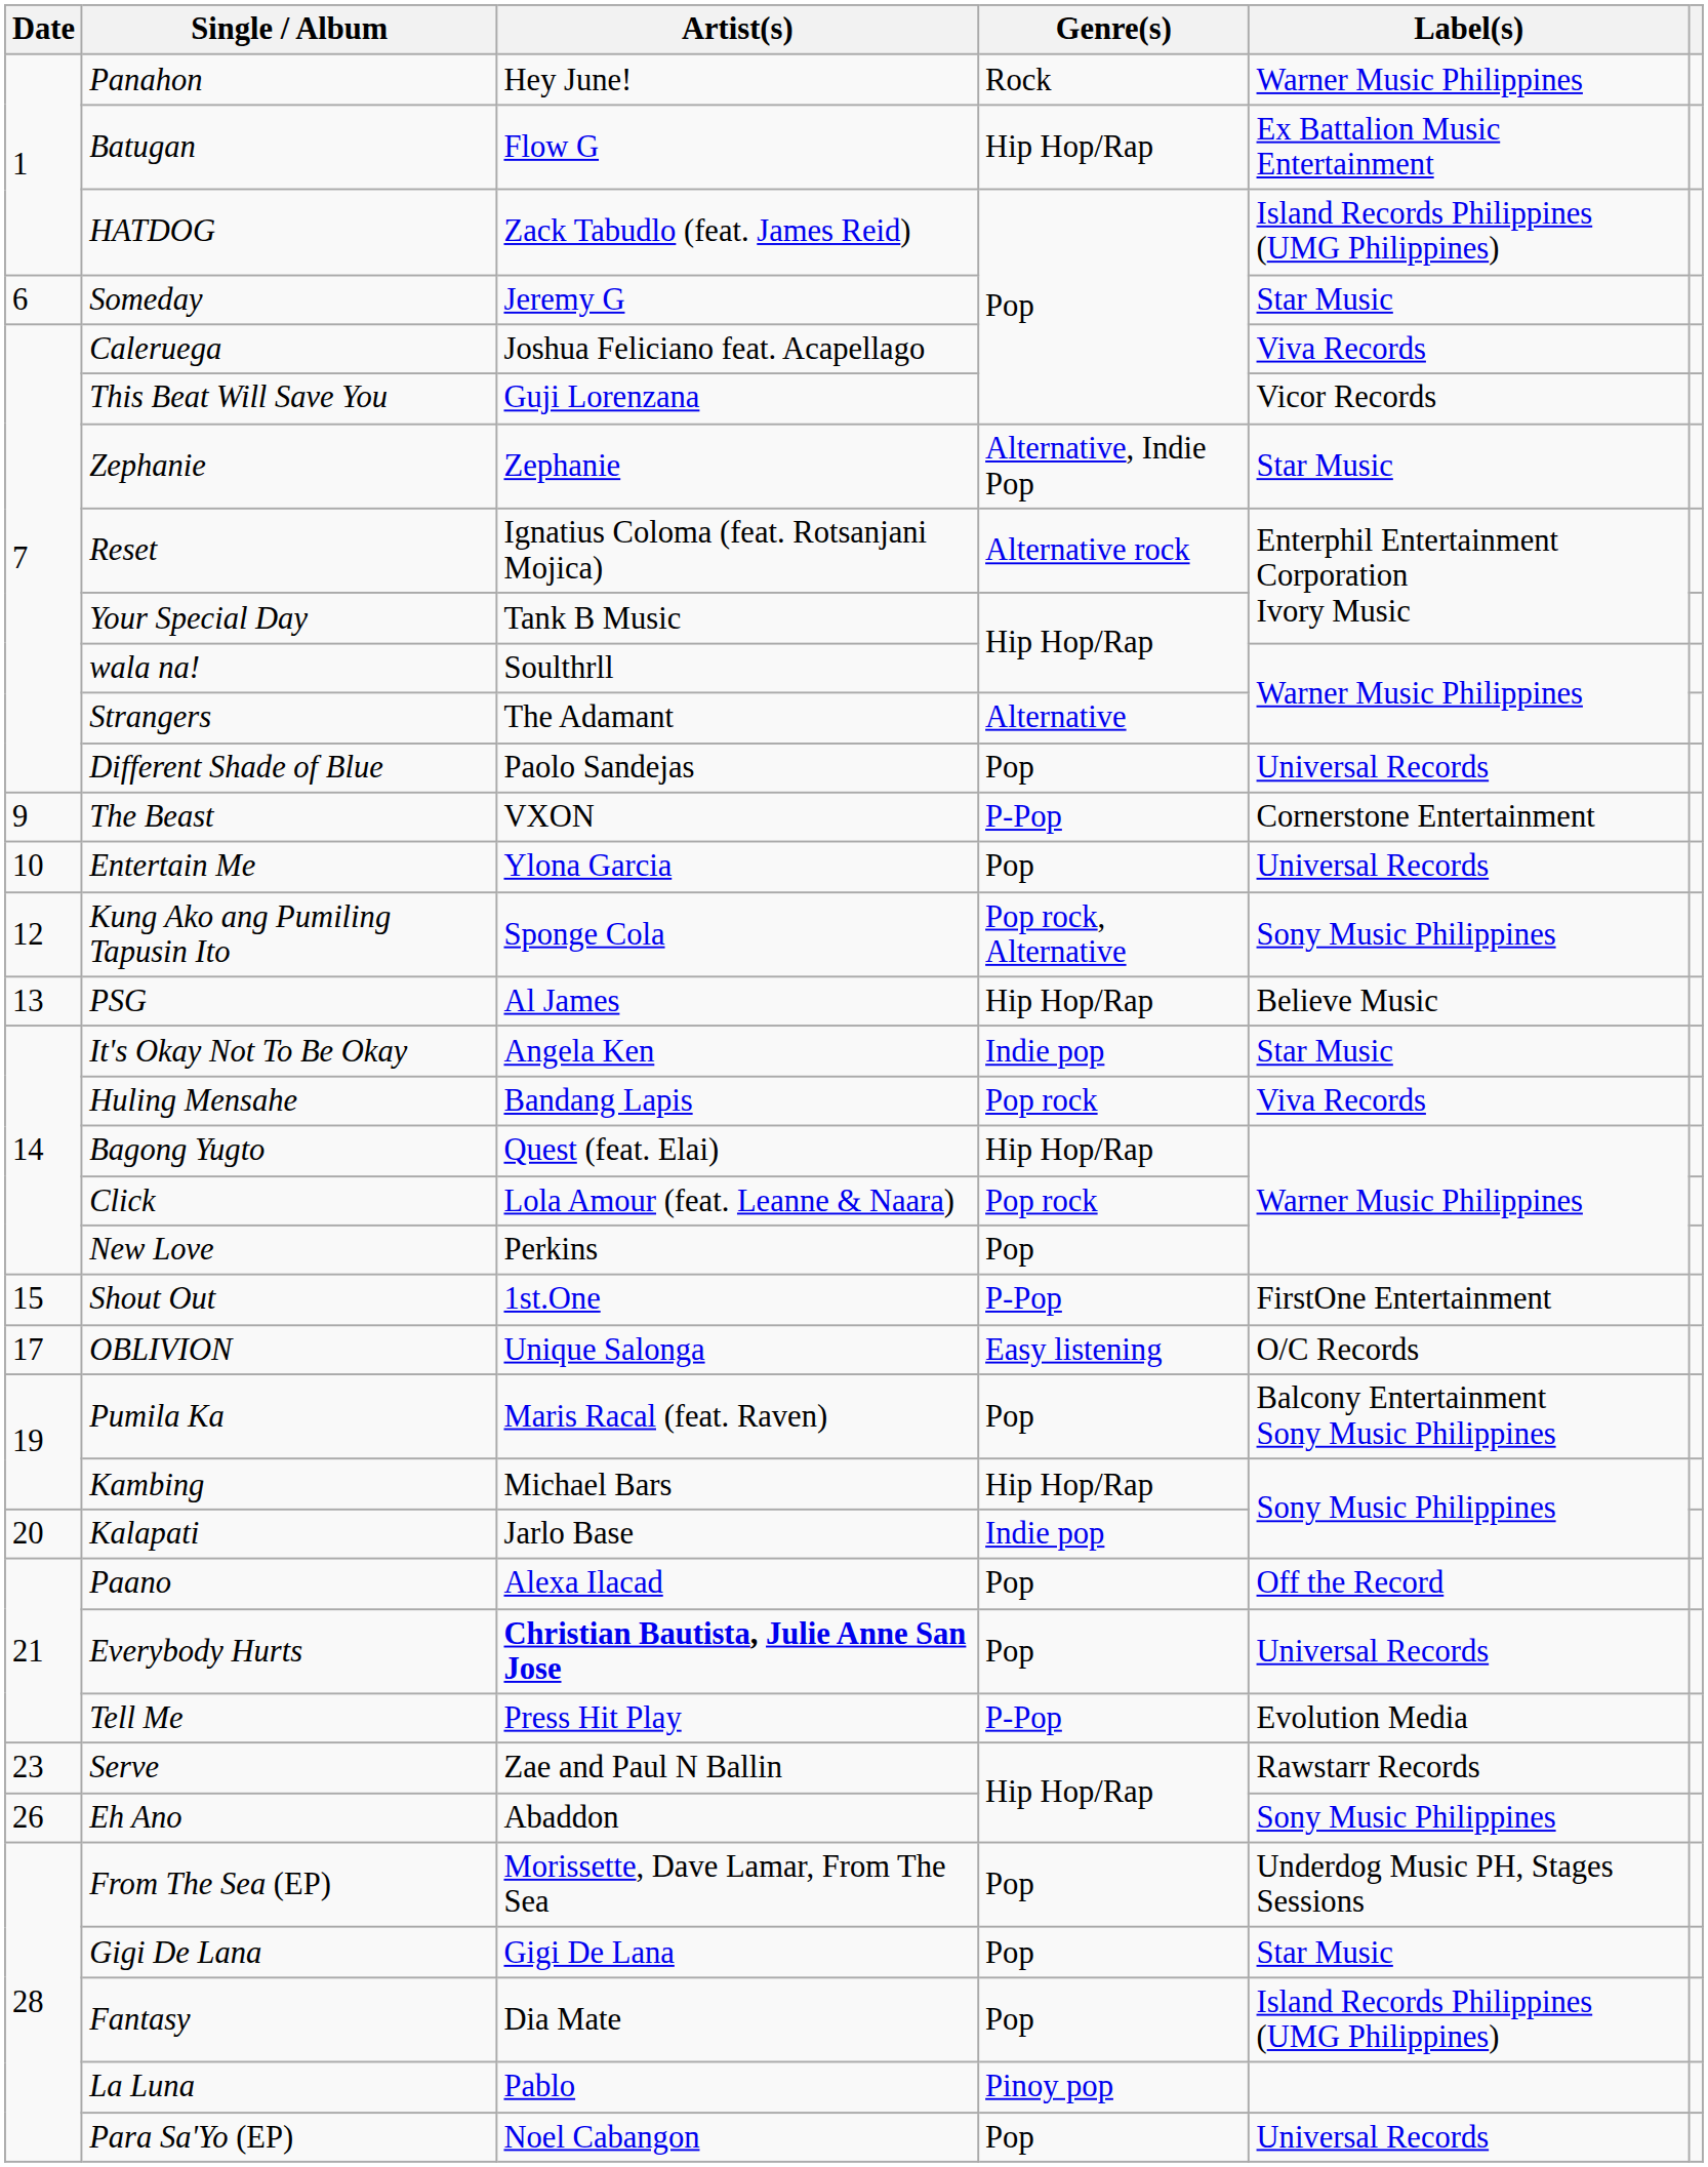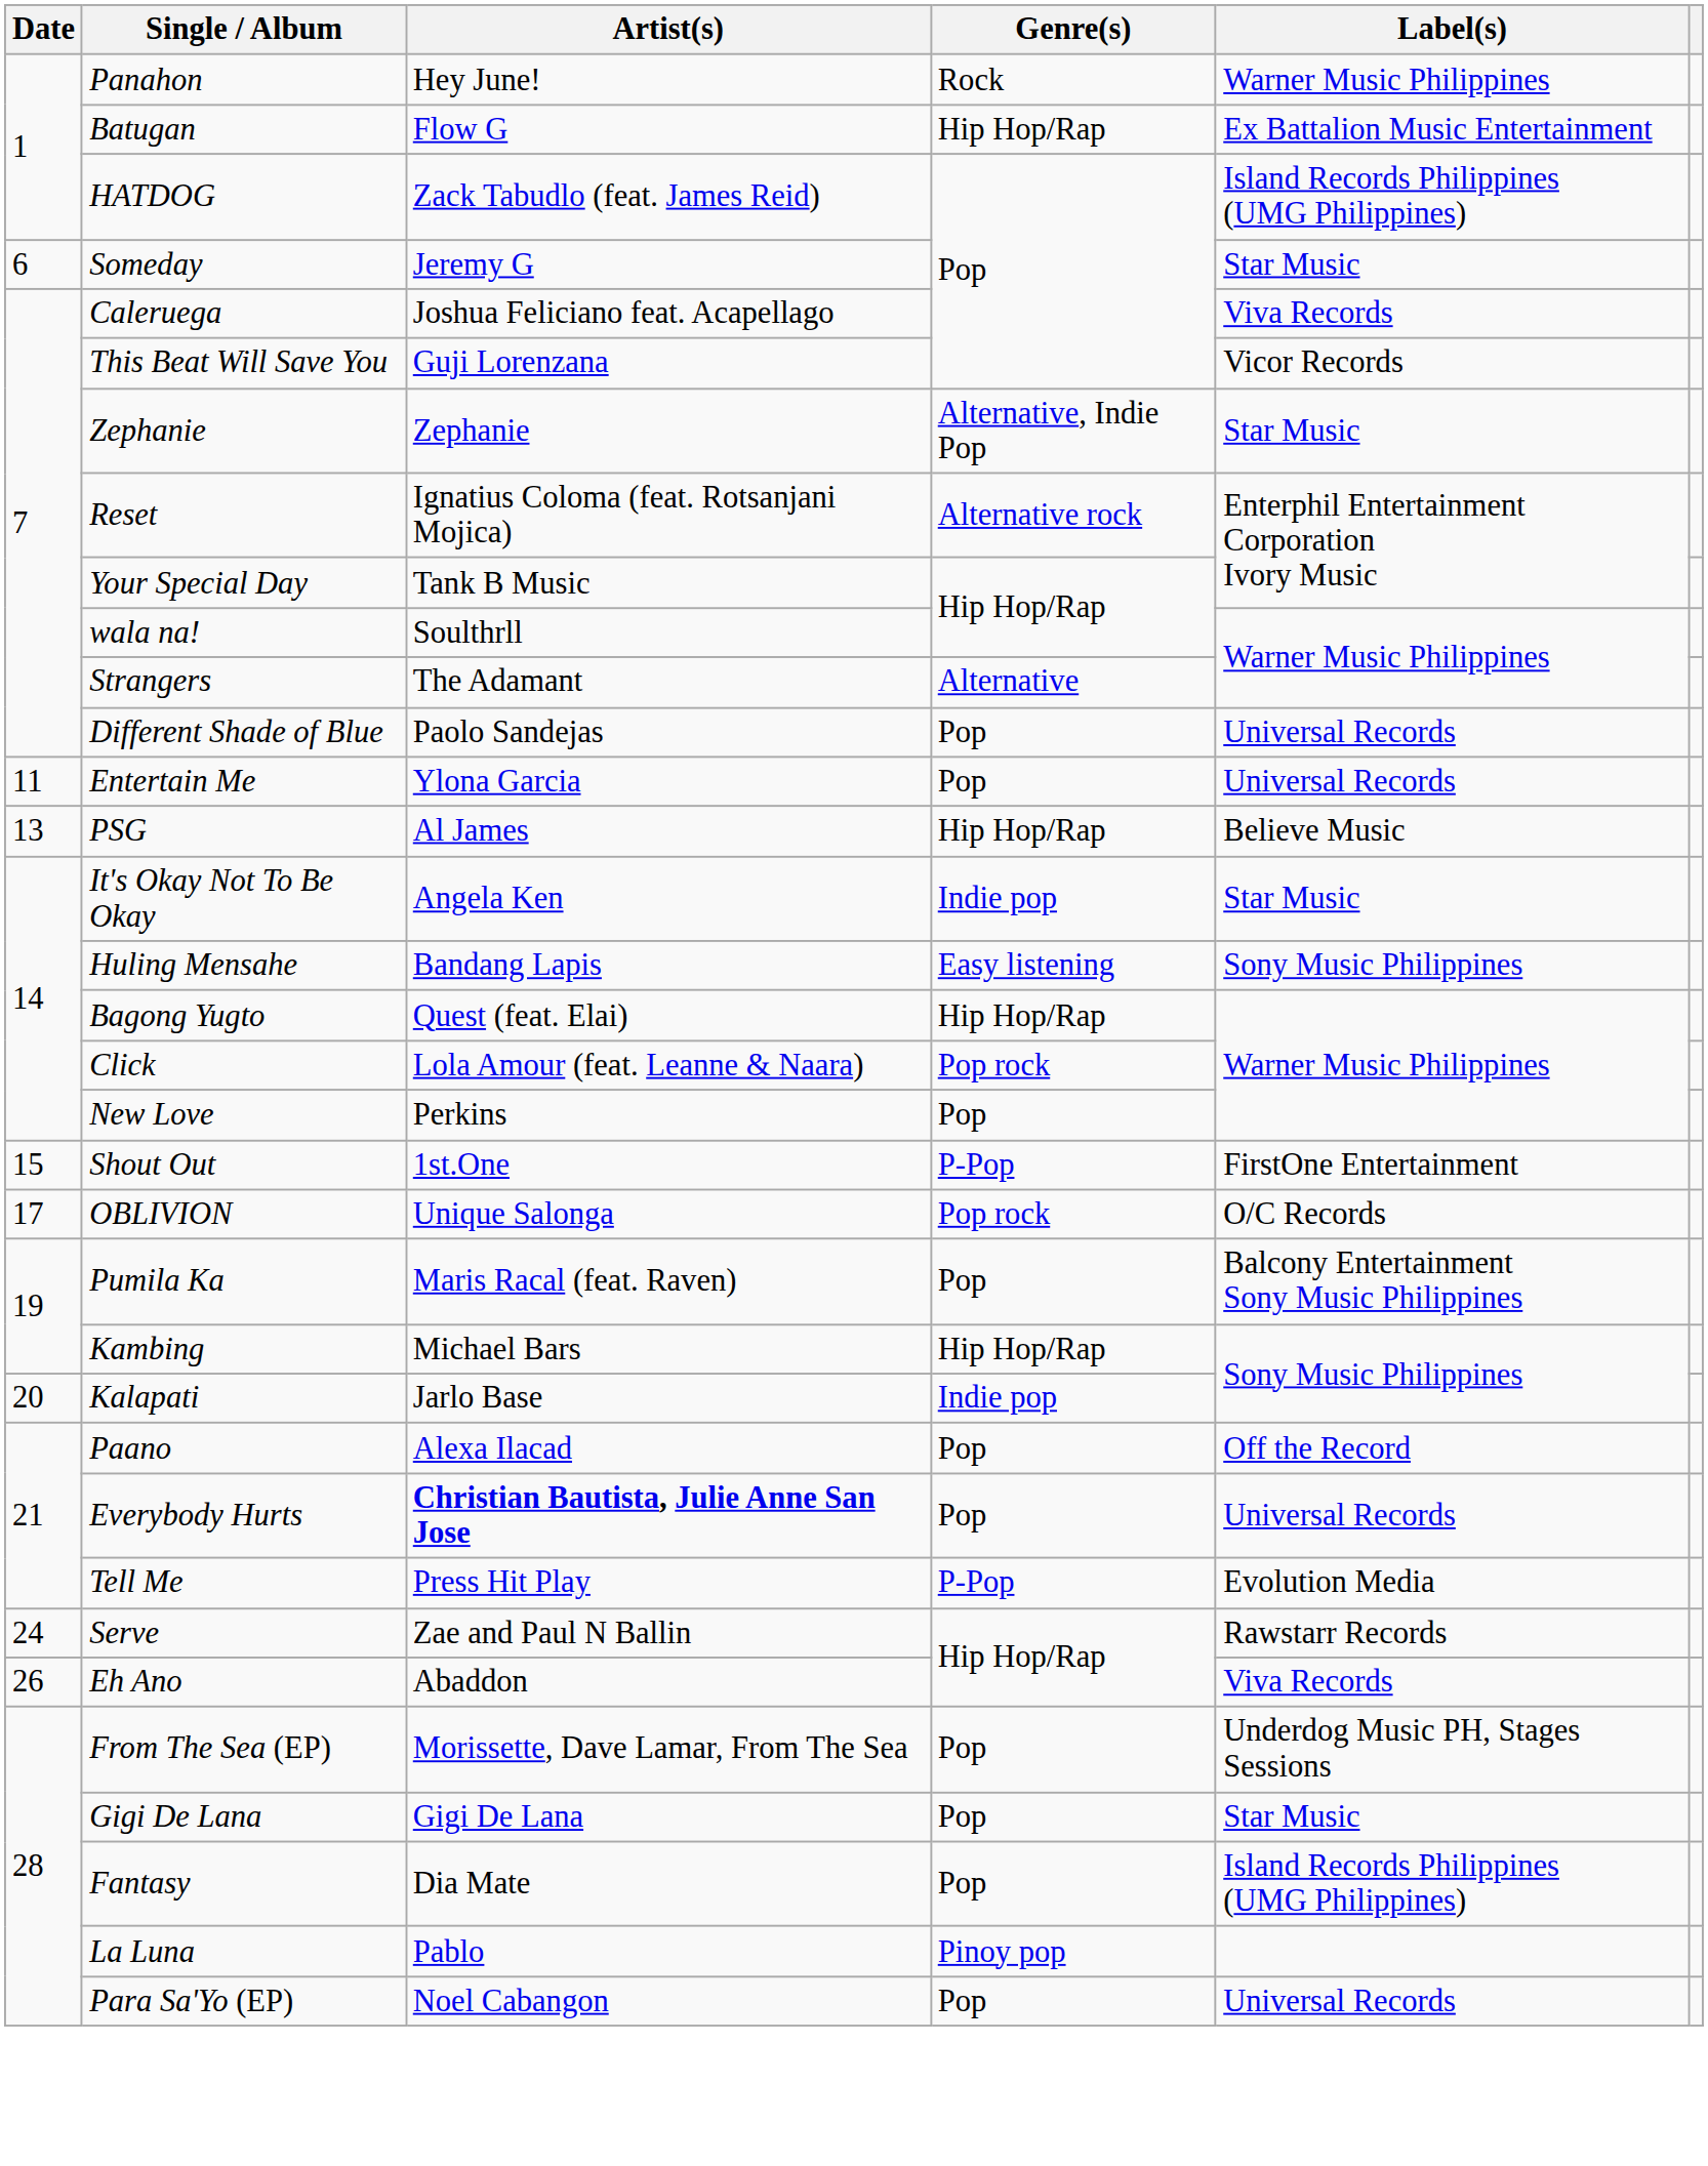- row: 9 | The Beast | VXON | P-Pop | Cornerstone Entertainment
Entertain Me | Date: 10 -> 11
- row: 12 | Kung Ako ang Pumiling Tapusin Ito | Sponge Cola | Pop rock, Alternative | Sony Music Philippines
Huling Mensahe | Genre(s): Pop rock -> Easy listening
Huling Mensahe | Label(s): Viva Records -> Sony Music Philippines
OBLIVION | Genre(s): Easy listening -> Pop rock
Serve | Date: 23 -> 24
Eh Ano | Label(s): Sony Music Philippines -> Viva Records
